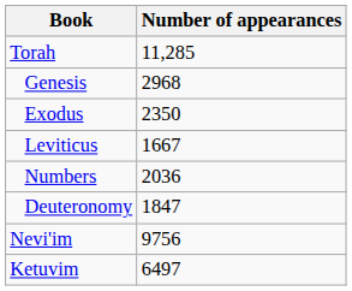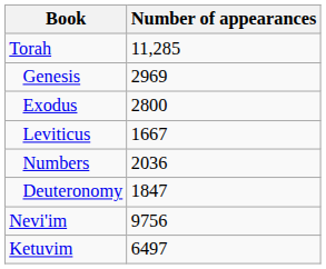Genesis | Number of appearances: 2968 -> 2969
Exodus | Number of appearances: 2350 -> 2800
